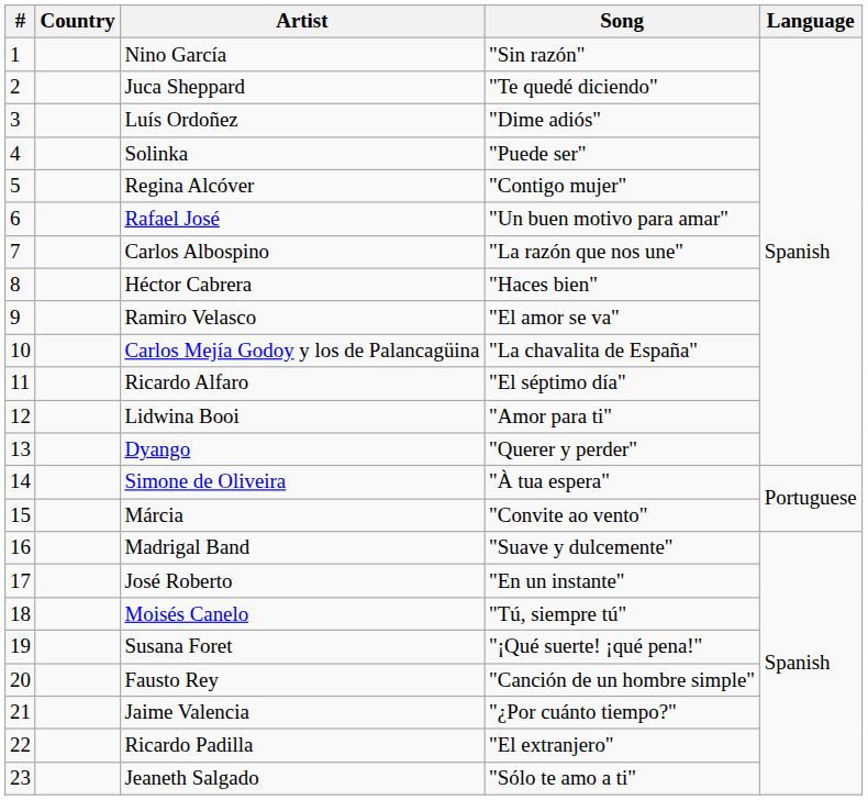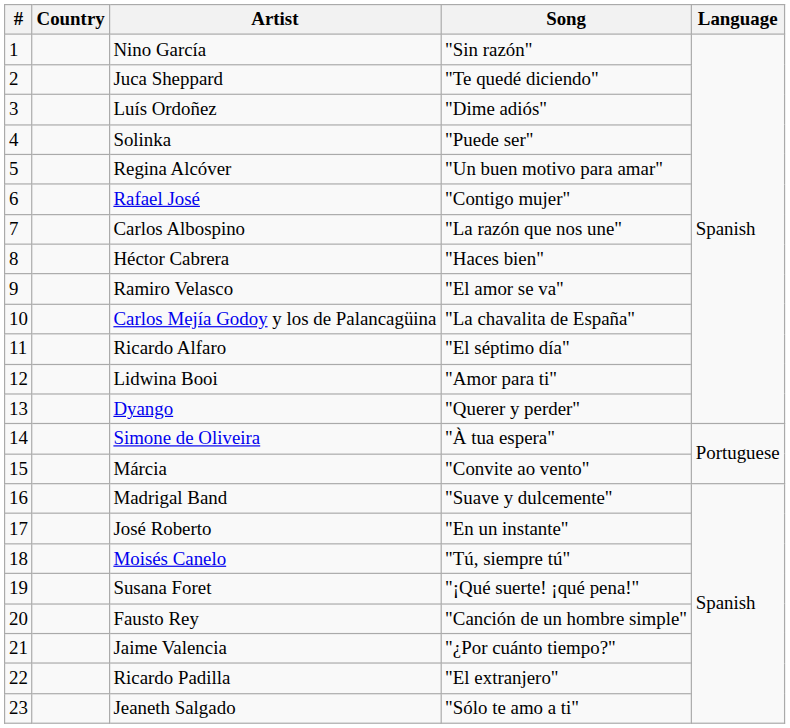Regina Alcóver | Song: "Contigo mujer" -> "Un buen motivo para amar"
Rafael José | Song: "Un buen motivo para amar" -> "Contigo mujer"
